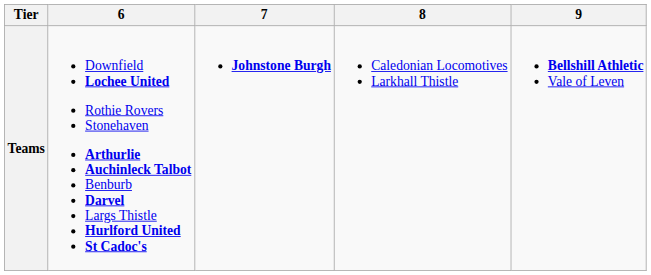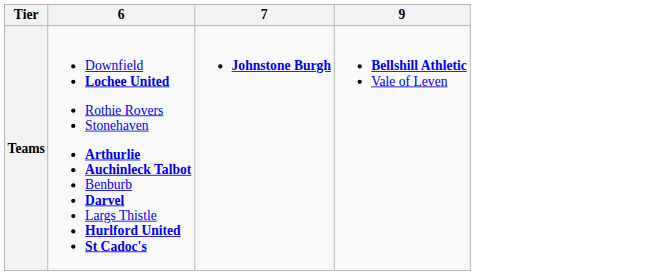- column: 8 | Caledonian Locomotives Larkhall Thistle
